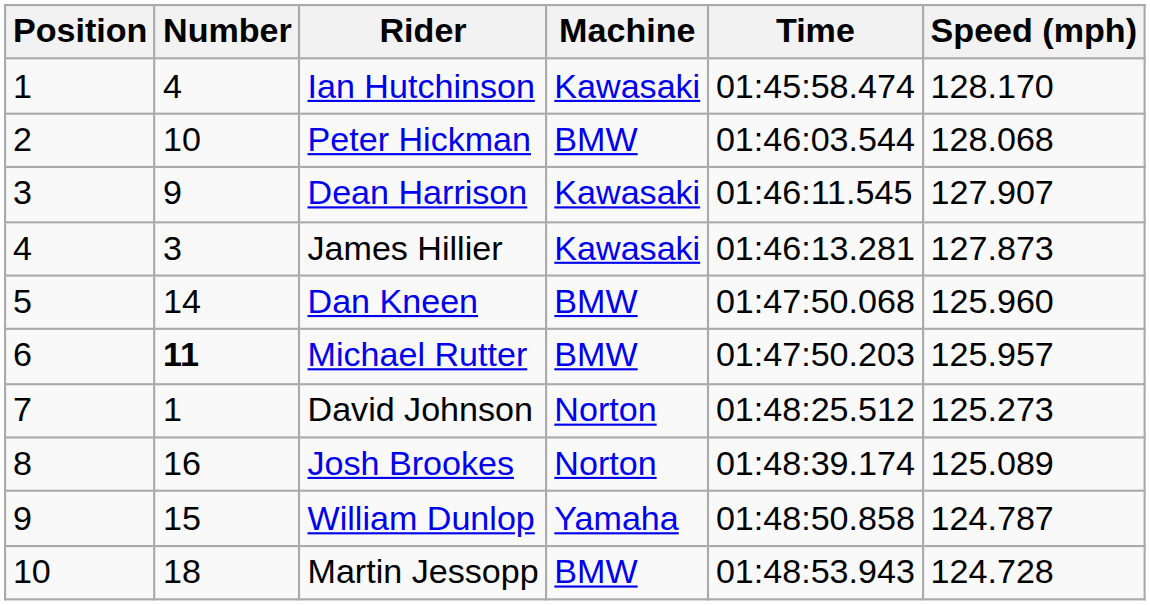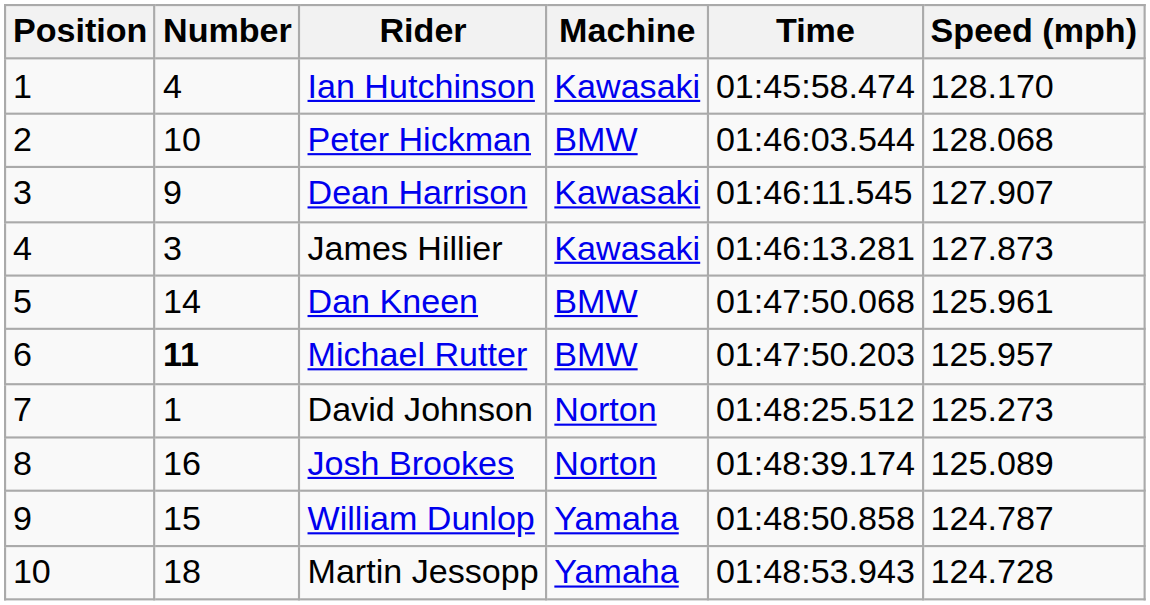Dan Kneen | Speed (mph): 125.960 -> 125.961
Martin Jessopp | Machine: BMW -> Yamaha
